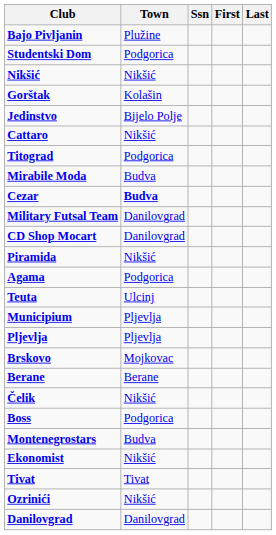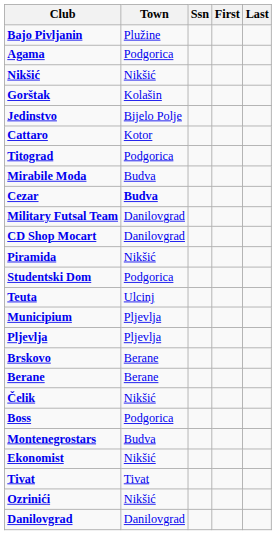rows swapped: Studentski Dom <-> Agama
Cattaro | Town: Nikšić -> Kotor
Brskovo | Town: Mojkovac -> Berane
